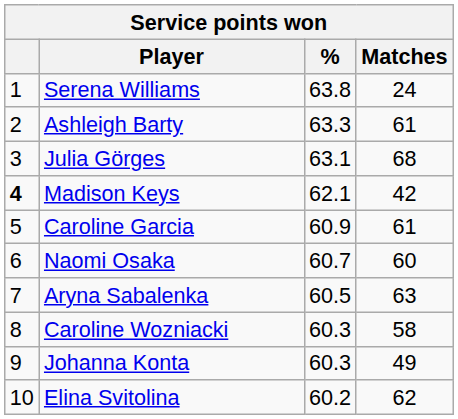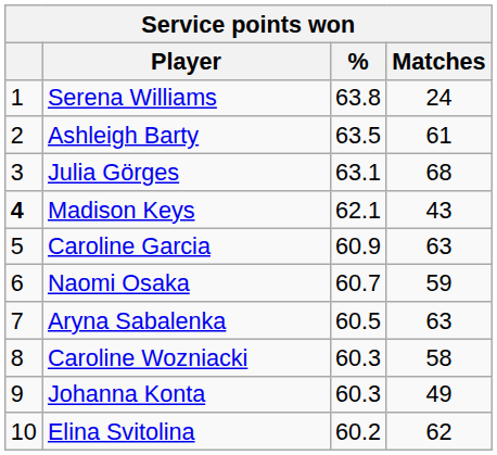Ashleigh Barty | %: 63.3 -> 63.5
Madison Keys | Matches: 42 -> 43
Caroline Garcia | Matches: 61 -> 63
Naomi Osaka | Matches: 60 -> 59
